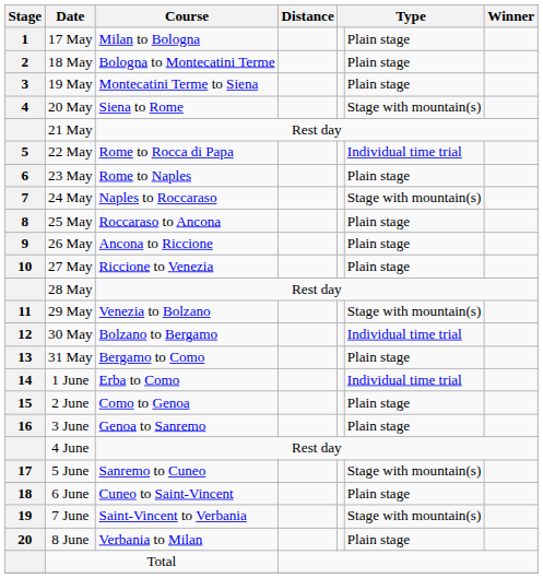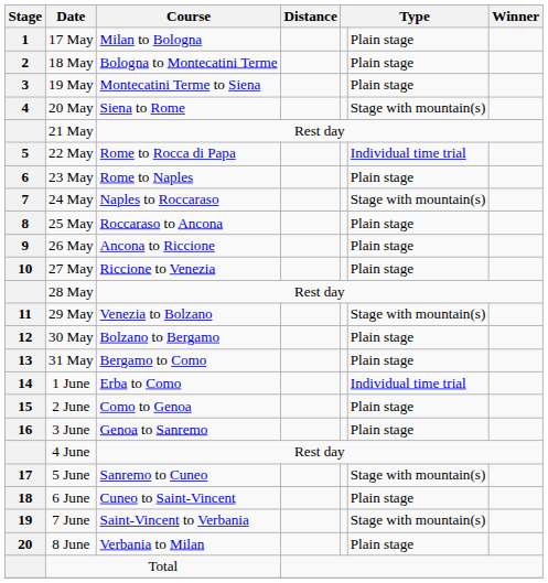30 May | column 6: Individual time trial -> Plain stage
